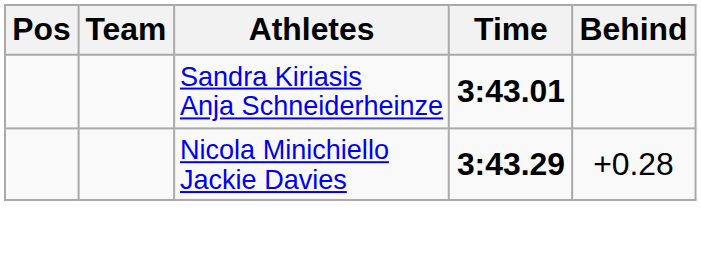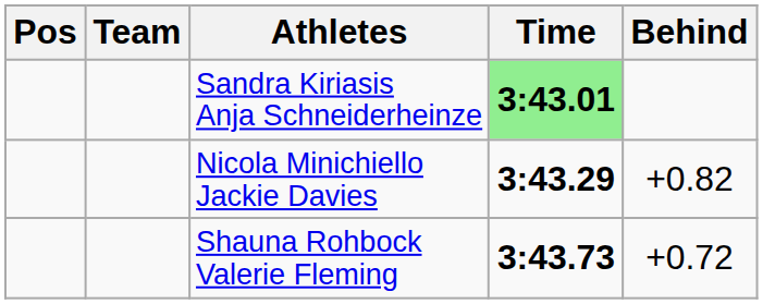Sandra Kiriasis Anja Schneiderheinze | Time: no background -> lightgreen background
Nicola Minichiello Jackie Davies | Behind: +0.28 -> +0.82
+ row: Shauna Rohbock Valerie Fleming | 3:43.73 | +0.72
